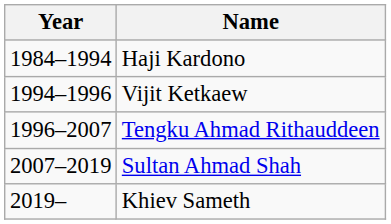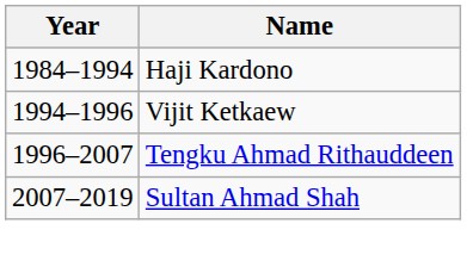- row: 2019– | Khiev Sameth
